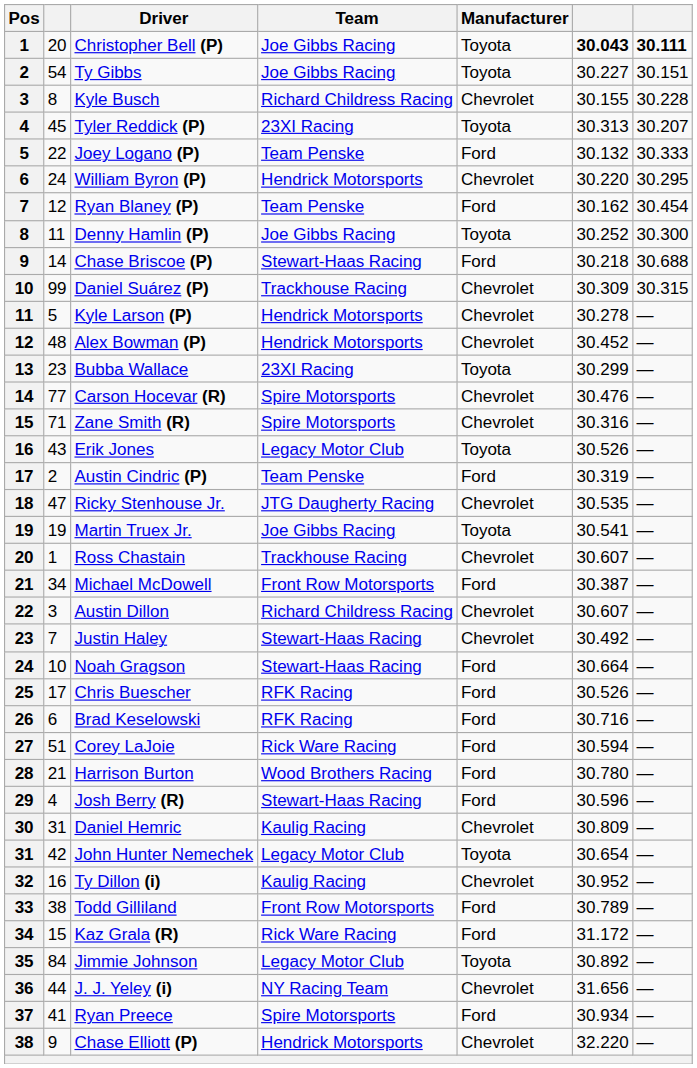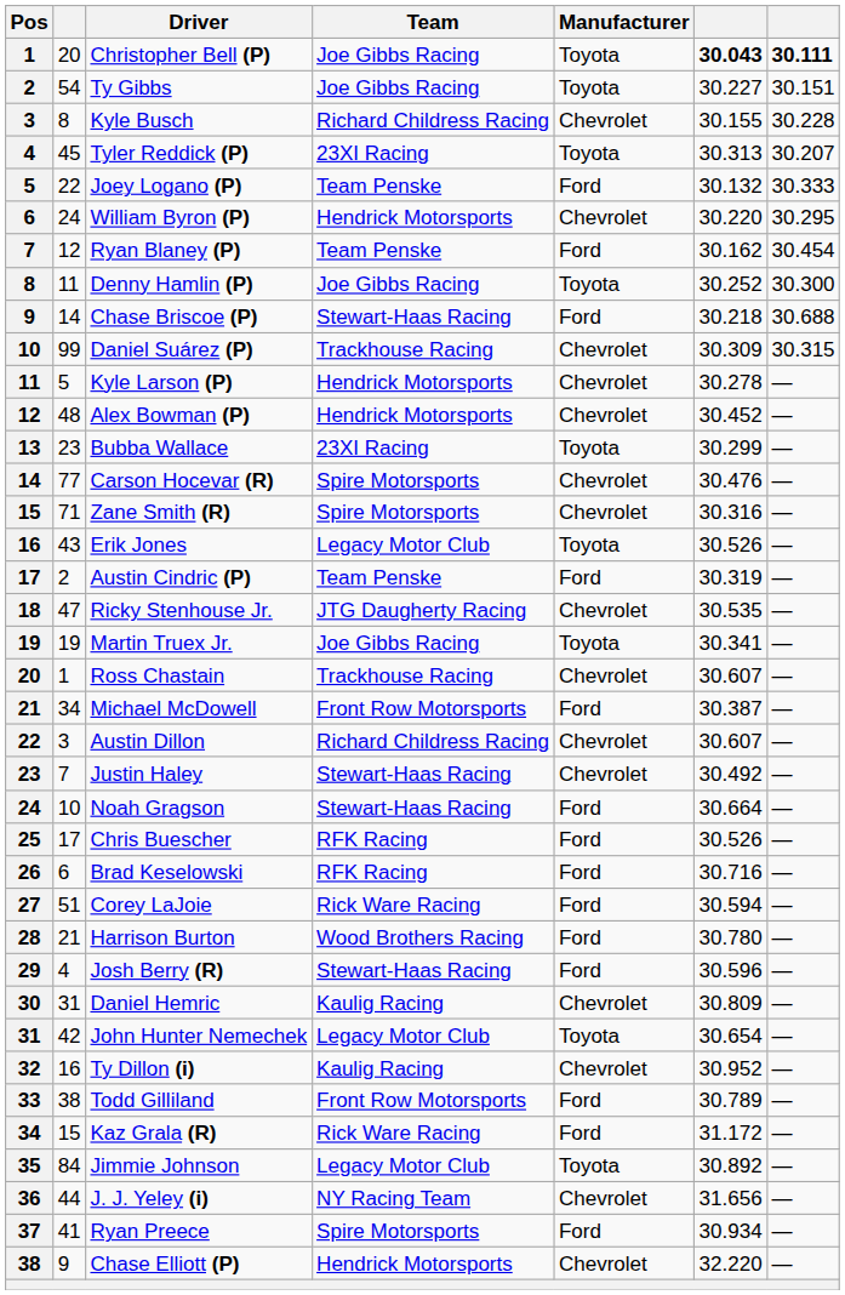Martin Truex Jr. | column 6: 30.541 -> 30.341
